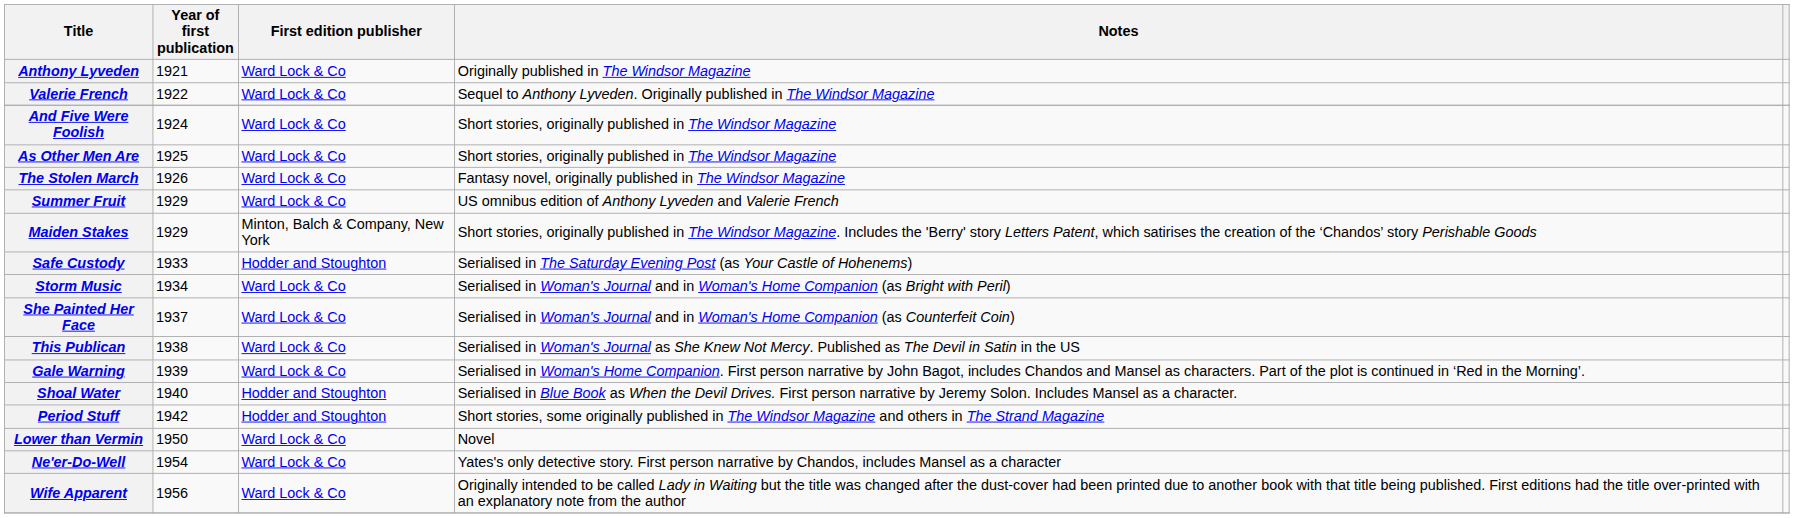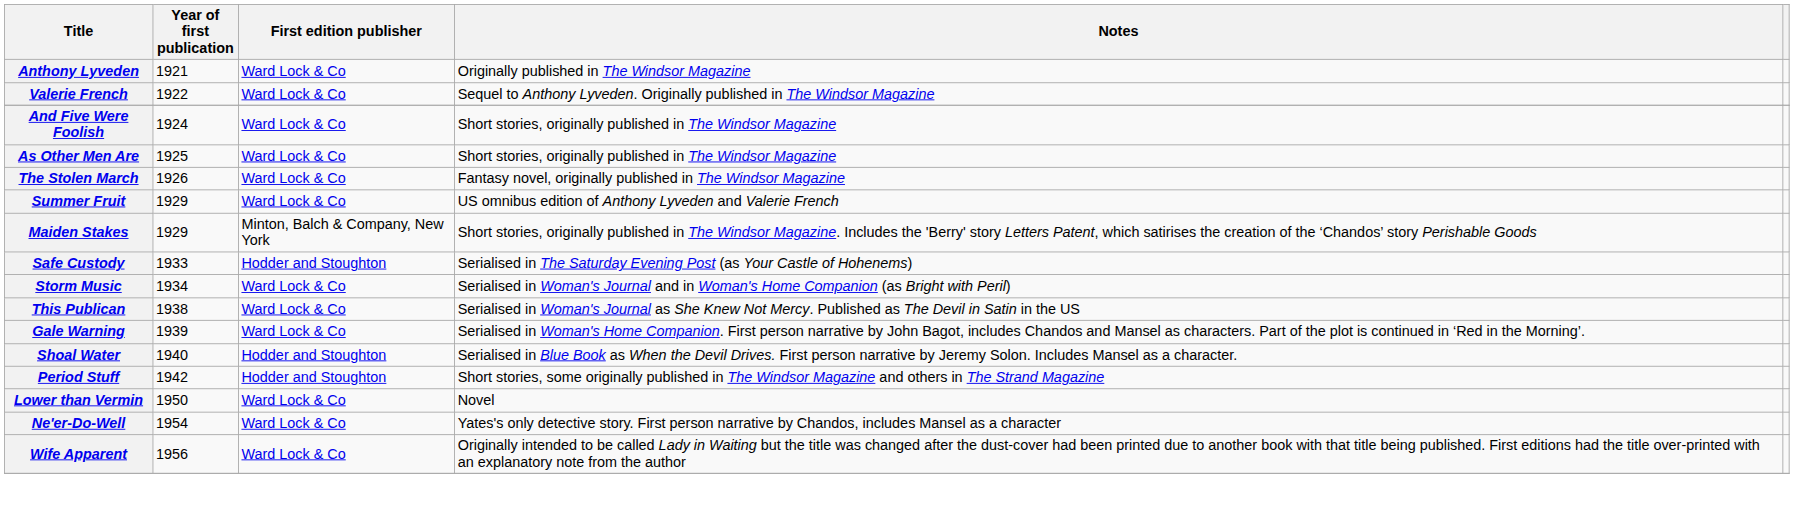- row: She Painted Her Face | 1937 | Ward Lock & Co | Serialised in Woman's Journal and in Woman's Home Companion (as Counterfeit Coin)
